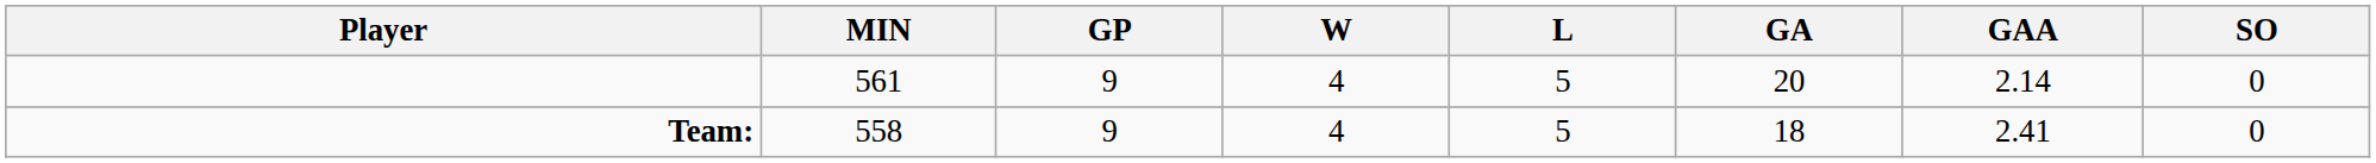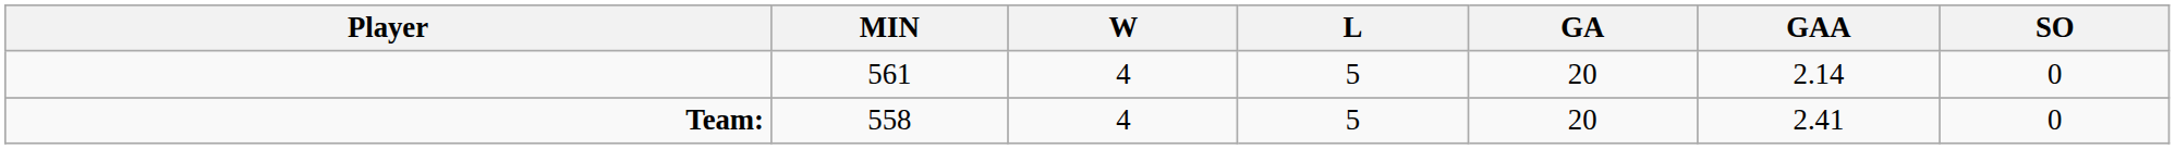- column: GP | 9 | 9
Team: | GA: 18 -> 20
